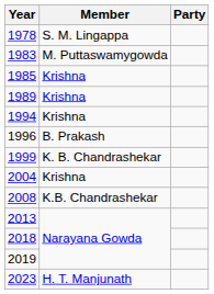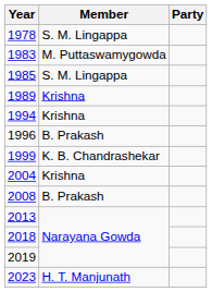1985 | Member: Krishna -> S. M. Lingappa
2008 | Member: K.B. Chandrashekar -> B. Prakash
